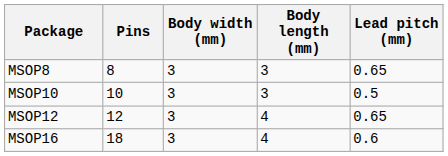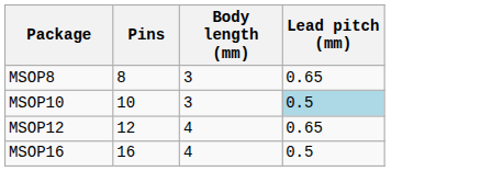- column: Body width (mm) | 3 | 3 | 3 | 3
MSOP10 | Lead pitch (mm): no background -> lightblue background
MSOP16 | Pins: 18 -> 16
MSOP16 | Lead pitch (mm): 0.6 -> 0.5
